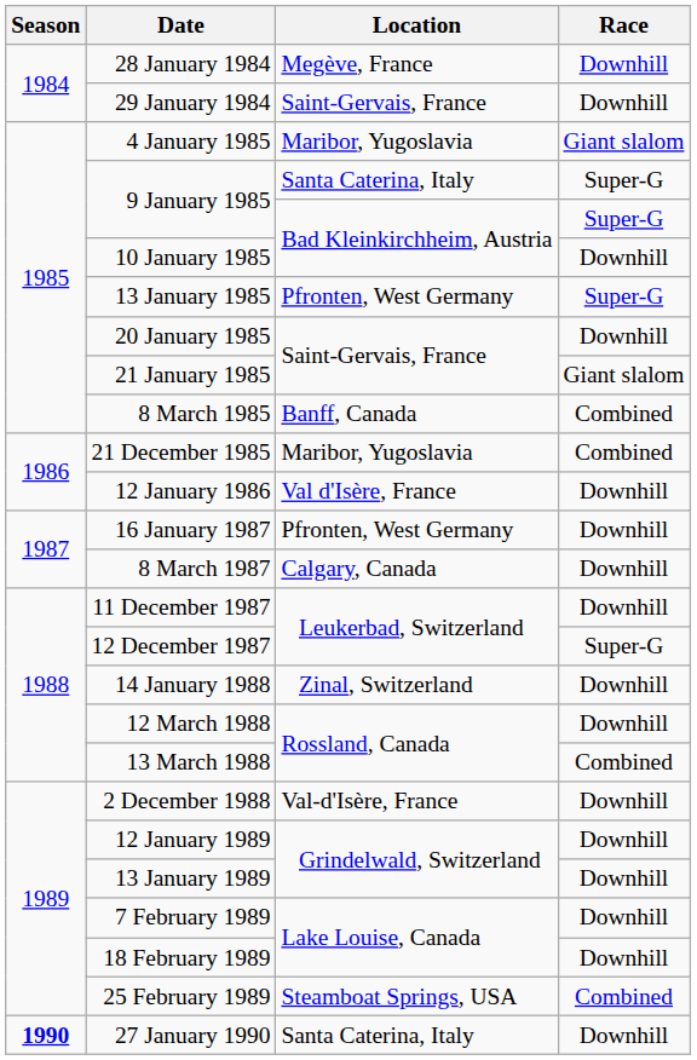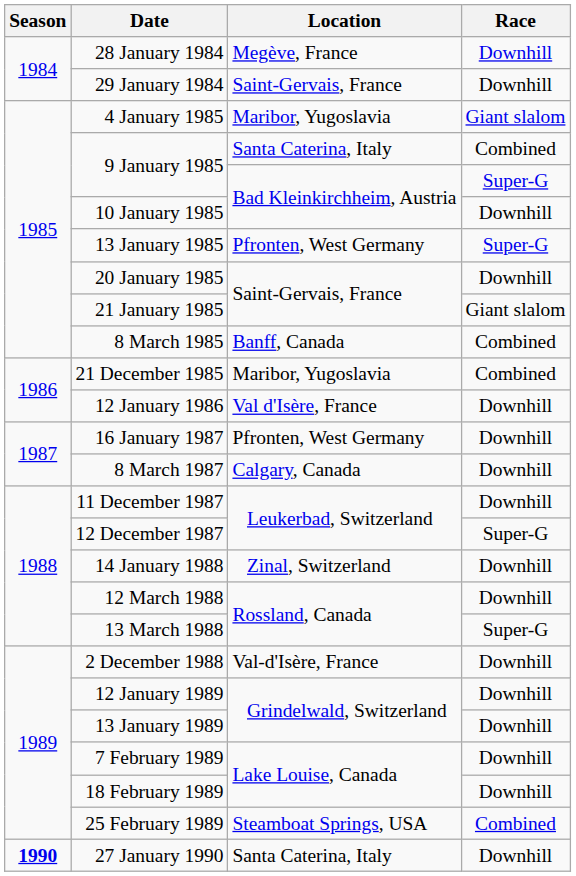9 January 1985 / Santa Caterina, Italy | Race: Super-G -> Combined
13 March 1988 | Race: Combined -> Super-G
